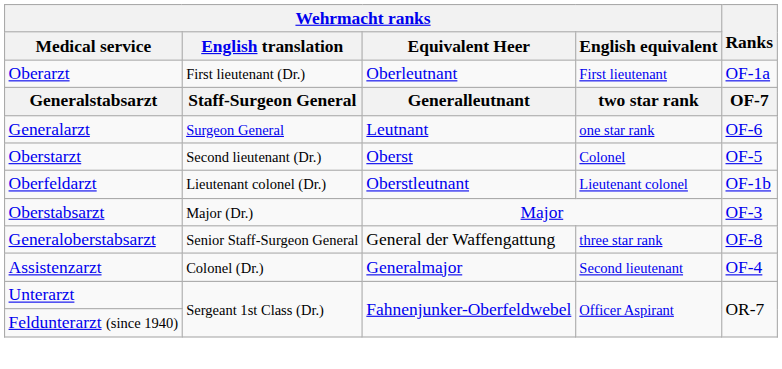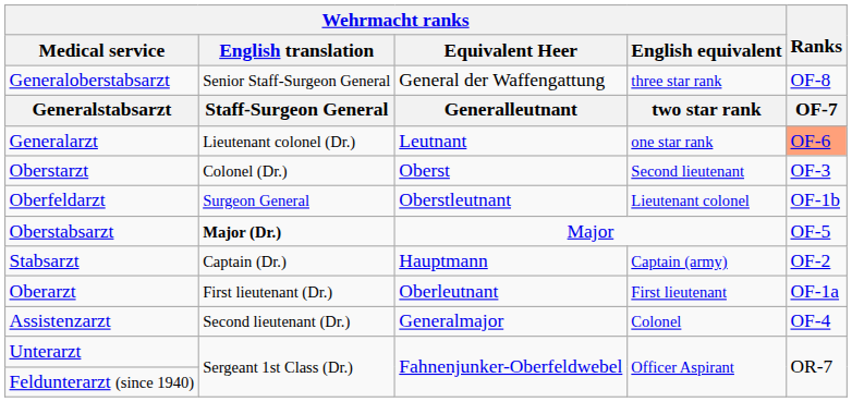rows swapped: Generaloberstabsarzt <-> Oberarzt
Generalarzt | Wehrmacht ranks / English translation: Surgeon General -> Lieutenant colonel (Dr.)
Generalarzt | Ranks: no background -> lightsalmon background
Oberstarzt | Wehrmacht ranks / English translation: Second lieutenant (Dr.) -> Colonel (Dr.)
Oberstarzt | Wehrmacht ranks / English equivalent: Colonel -> Second lieutenant
Oberstarzt | Ranks: OF-5 -> OF-3
Oberfeldarzt | Wehrmacht ranks / English translation: Lieutenant colonel (Dr.) -> Surgeon General
Oberstabsarzt | Wehrmacht ranks / English translation: normal -> bold
Oberstabsarzt | Ranks: OF-3 -> OF-5
+ row: Stabsarzt | Captain (Dr.) | Hauptmann | Captain (army) | OF-2
Assistenzarzt | Wehrmacht ranks / English translation: Colonel (Dr.) -> Second lieutenant (Dr.)
Assistenzarzt | Wehrmacht ranks / English equivalent: Second lieutenant -> Colonel
